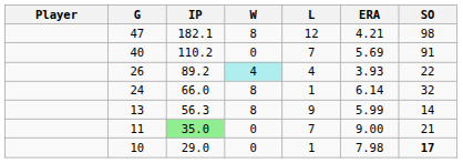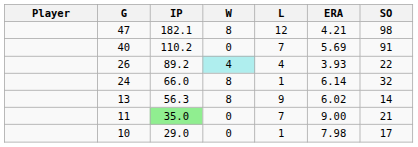13 | ERA: 5.99 -> 6.02
10 | SO: bold -> normal
